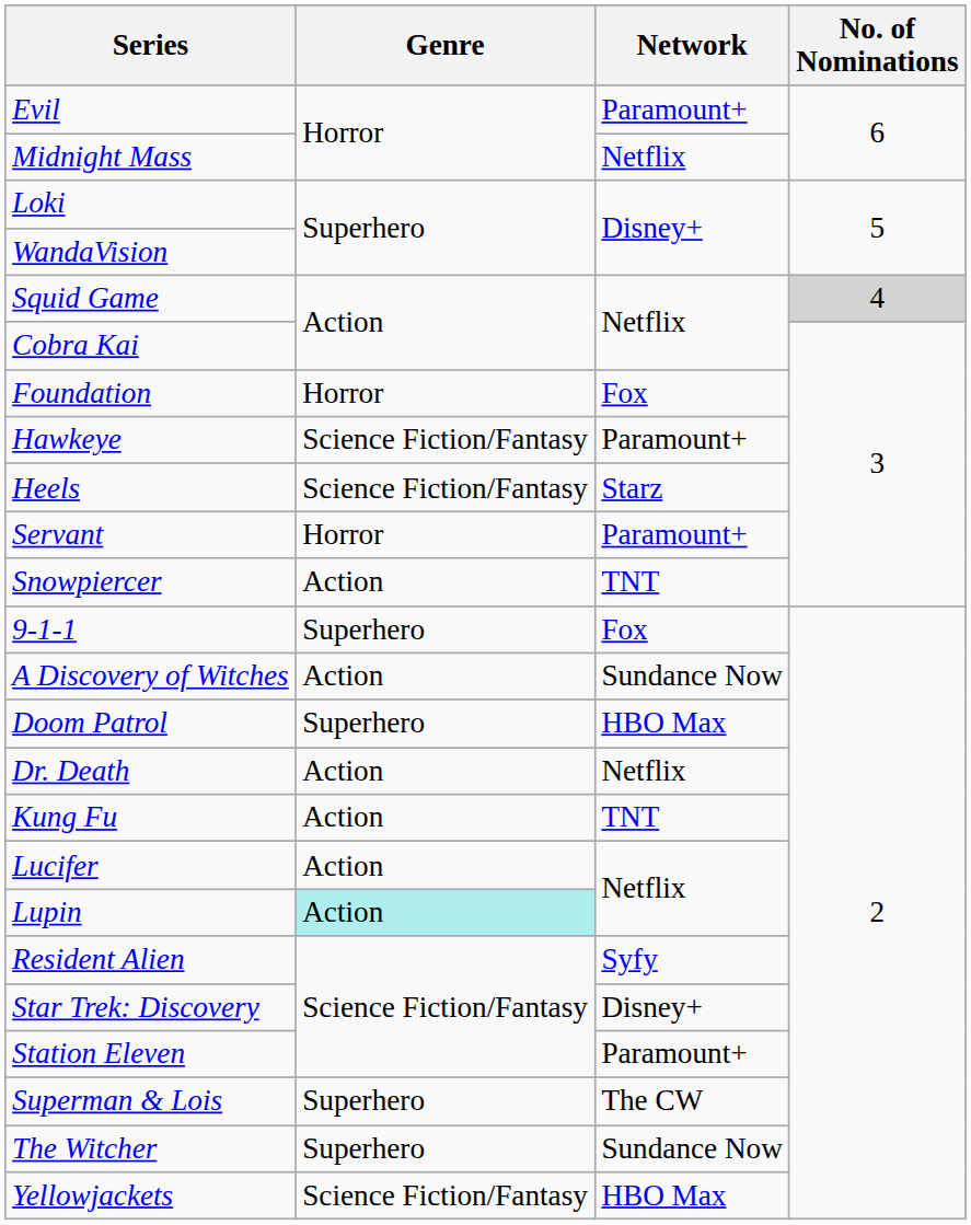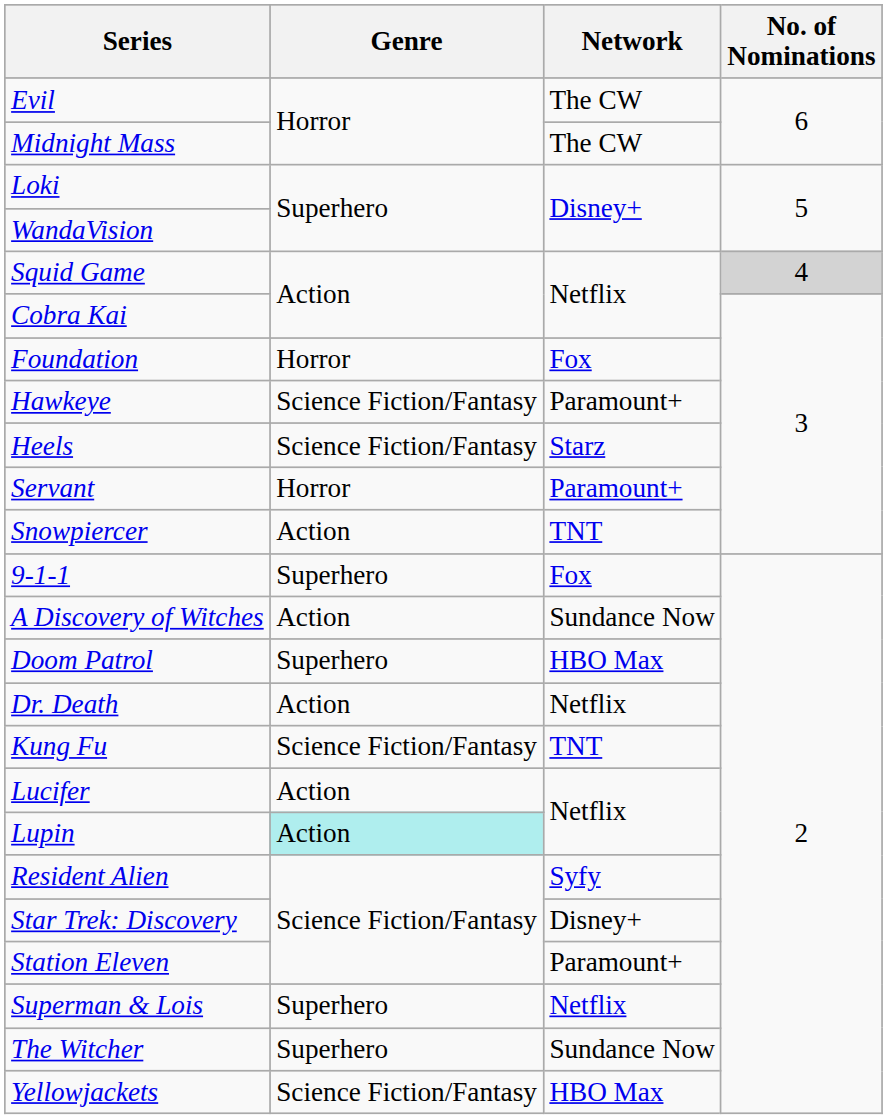Evil | Network: Paramount+ -> The CW
Midnight Mass | Network: Netflix -> The CW
Kung Fu | Genre: Action -> Science Fiction/Fantasy
Superman & Lois | Network: The CW -> Netflix
